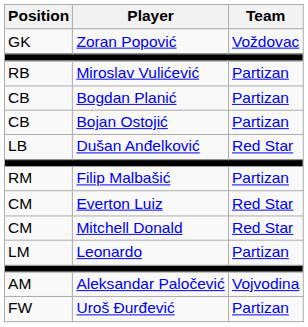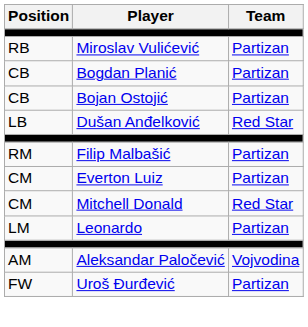- row: GK | Zoran Popović | Voždovac
Everton Luiz | Team: Red Star -> Partizan
